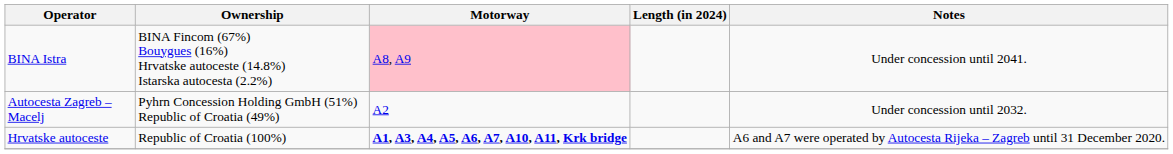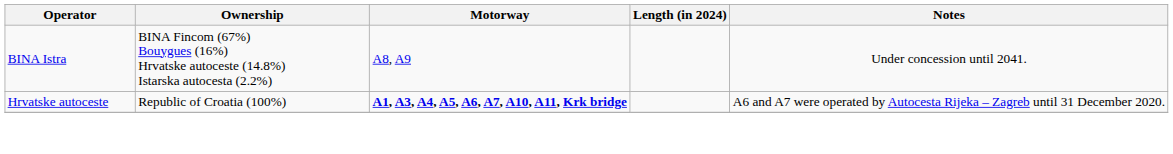BINA Istra | Motorway: pink background -> no background
- row: Autocesta Zagreb – Macelj | Pyhrn Concession Holding GmbH (51%) Republic of Croatia (49%) | A2 | Under concession until 2032.
